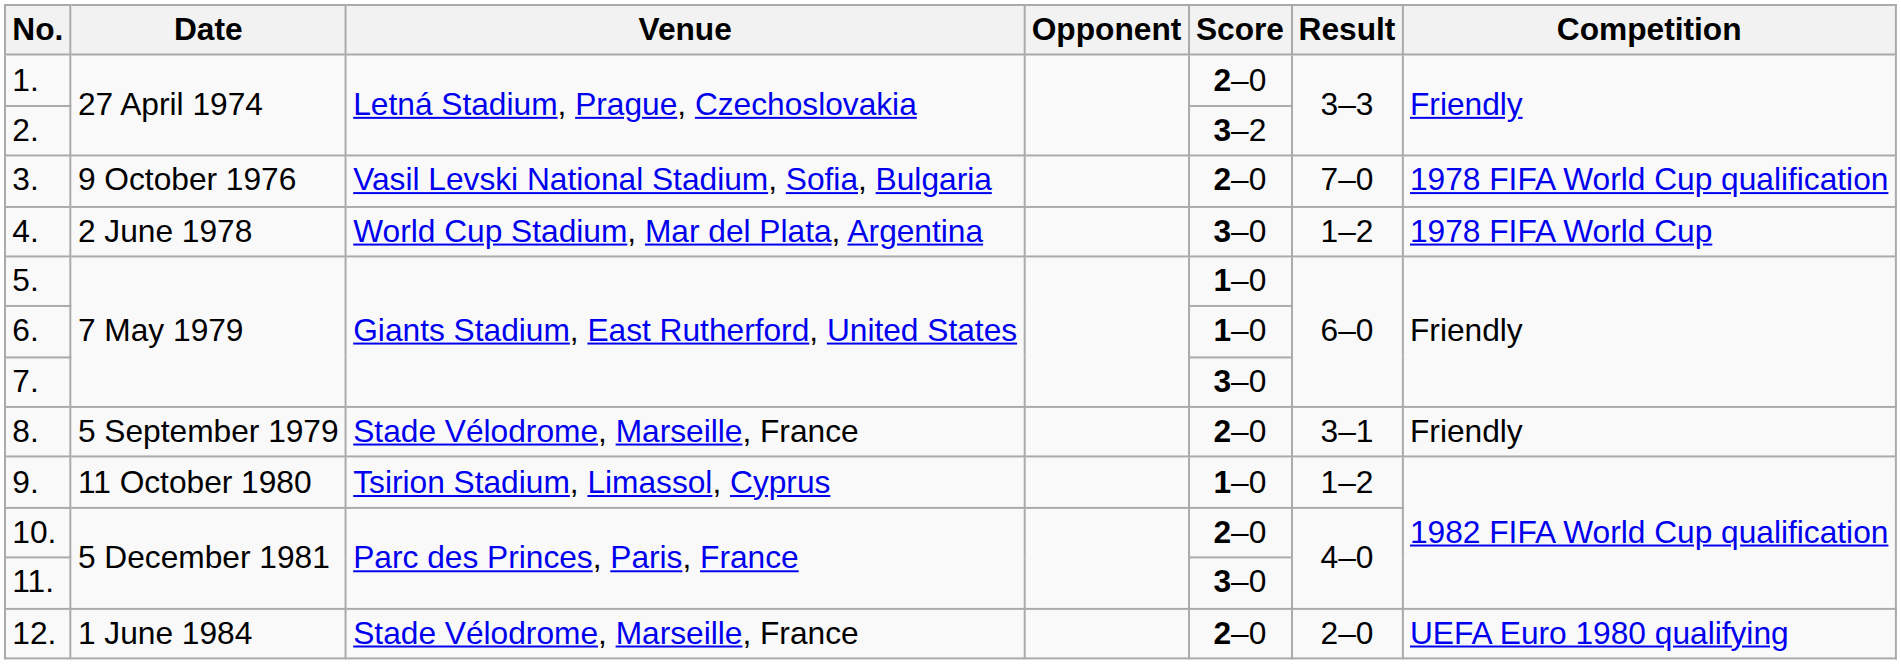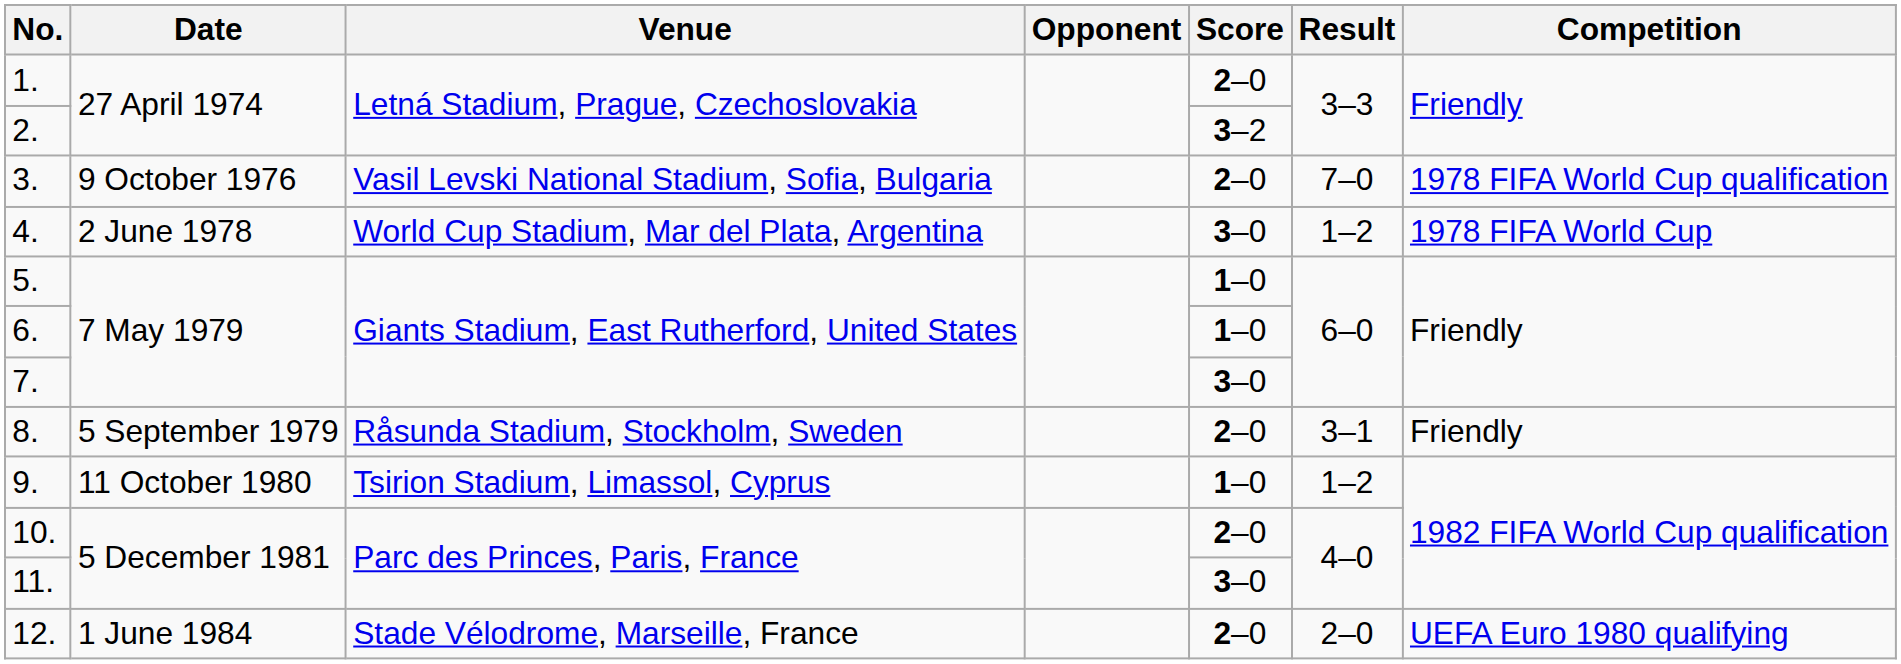8. | Venue: Stade Vélodrome, Marseille, France -> Råsunda Stadium, Stockholm, Sweden
